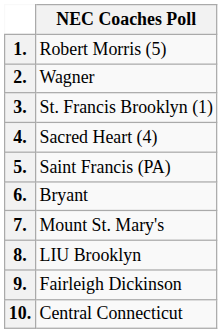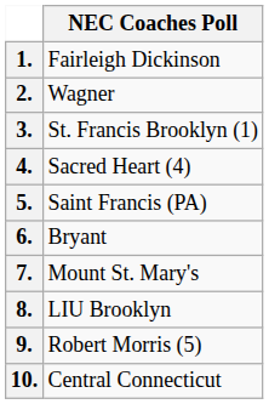1. | NEC Coaches Poll: Robert Morris (5) -> Fairleigh Dickinson
9. | NEC Coaches Poll: Fairleigh Dickinson -> Robert Morris (5)
